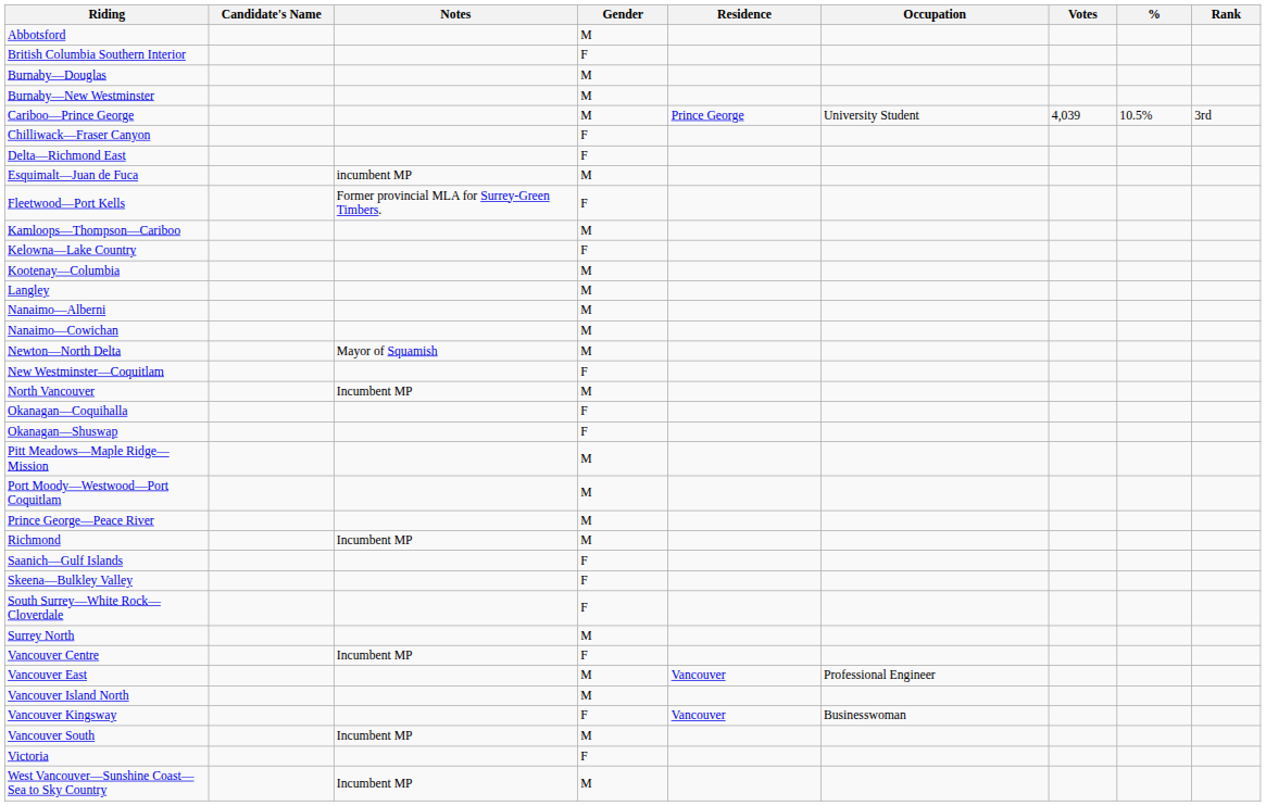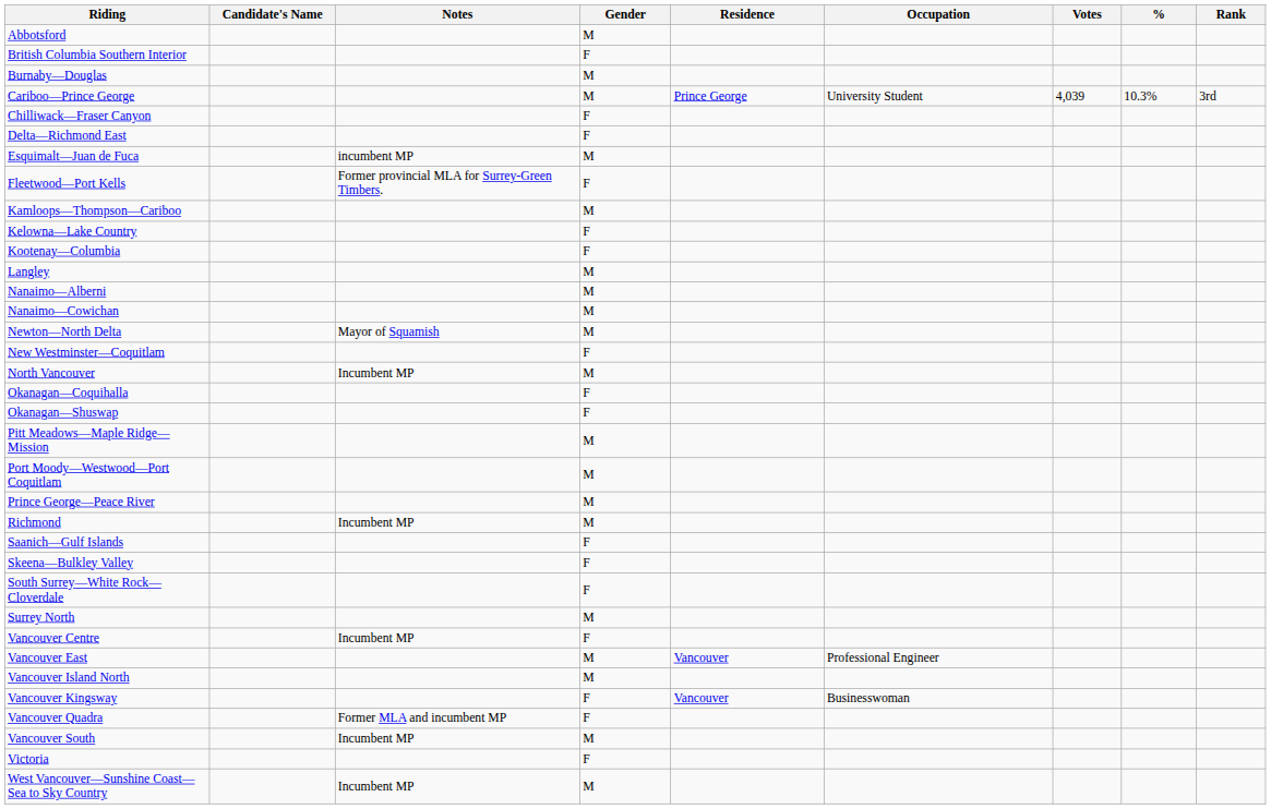- row: Burnaby—New Westminster | M
Cariboo—Prince George | %: 10.5% -> 10.3%
Kootenay—Columbia | Gender: M -> F
+ row: Vancouver Quadra | Former MLA and incumbent MP | F
